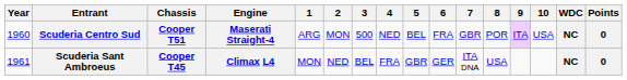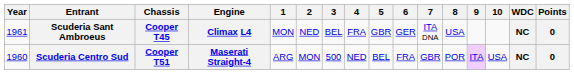rows swapped: Scuderia Centro Sud <-> Scuderia Sant Ambroeus
